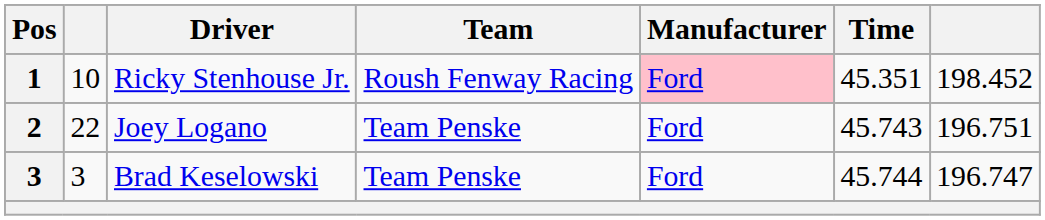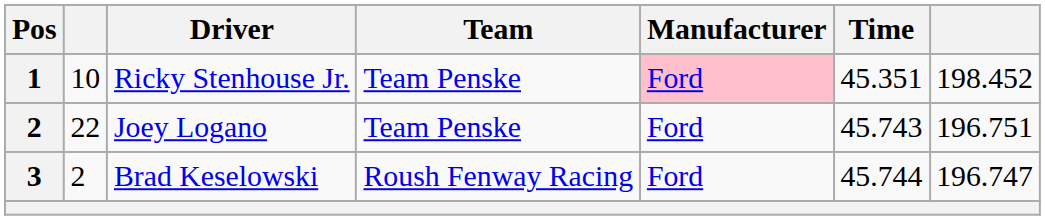Ricky Stenhouse Jr. | Team: Roush Fenway Racing -> Team Penske
Brad Keselowski | column 2: 3 -> 2
Brad Keselowski | Team: Team Penske -> Roush Fenway Racing
